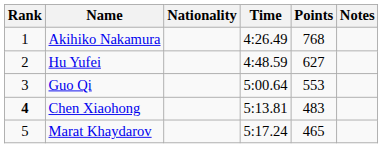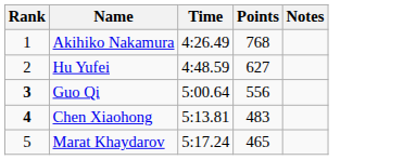- column: Nationality
Guo Qi | Rank: normal -> bold
Guo Qi | Points: 553 -> 556
